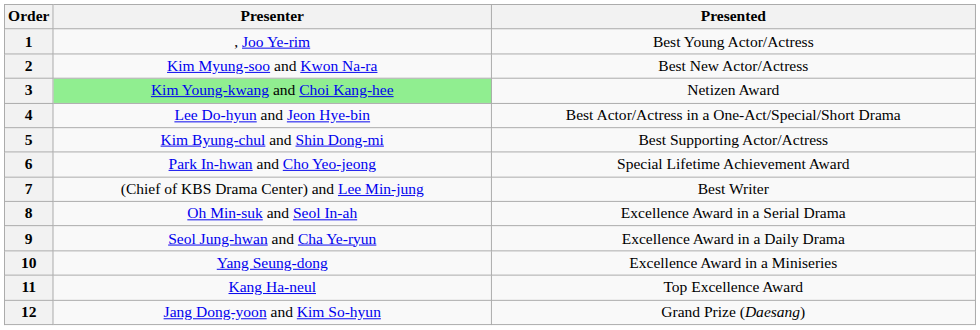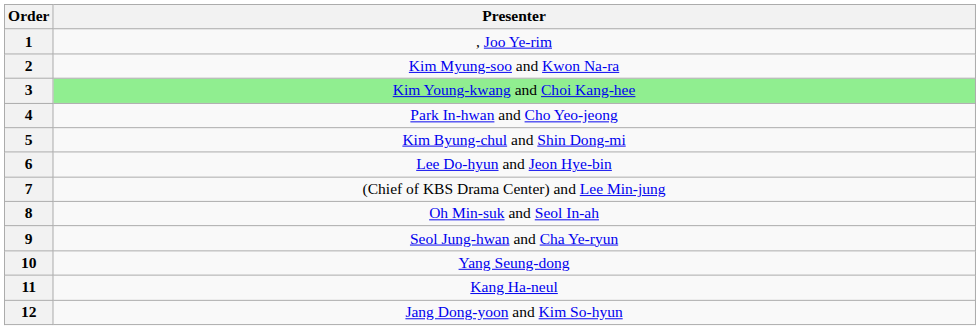- column: Presented | Best Young Actor/Actress | Best New Actor/Actress | Netizen Award | Best Actor/Actress in a One-Act/Special/Short Drama | Best Supporting Actor/Actress | Special Lifetime Achievement Award | Best Writer | Excellence Award in a Serial Drama | Excellence Award in a Daily Drama | Excellence Award in a Miniseries | Top Excellence Award | Grand Prize (Daesang)
4 | Presenter: Lee Do-hyun and Jeon Hye-bin -> Park In-hwan and Cho Yeo-jeong
6 | Presenter: Park In-hwan and Cho Yeo-jeong -> Lee Do-hyun and Jeon Hye-bin
